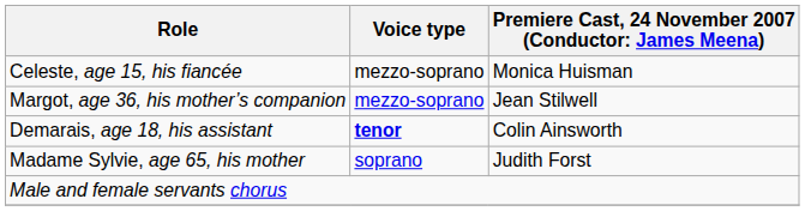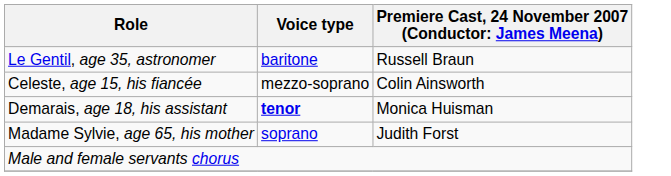+ row: Le Gentil, age 35, astronomer | baritone | Russell Braun
Celeste, age 15, his fiancée | column 3: Monica Huisman -> Colin Ainsworth
- row: Margot, age 36, his mother’s companion | mezzo-soprano | Jean Stilwell
Demarais, age 18, his assistant | column 3: Colin Ainsworth -> Monica Huisman
